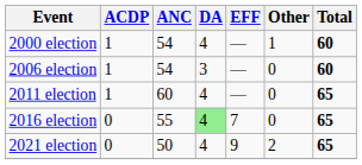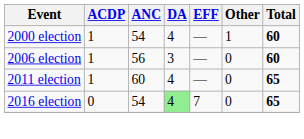2006 election | ANC: 54 -> 56
2016 election | ANC: 55 -> 54
- row: 2021 election | 0 | 50 | 4 | 9 | 2 | 65
